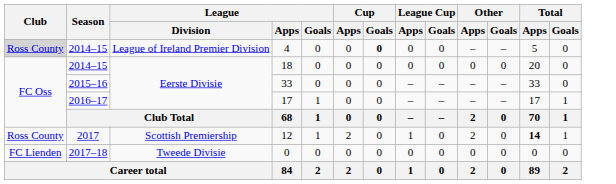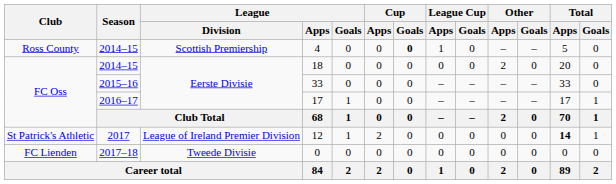4 | Club: lightgrey background -> no background
4 | League / Division: League of Ireland Premier Division -> Scottish Premiership
4 | League Cup / Apps: 0 -> 1
18 | Other / Apps: 0 -> 2
12 | Club: Ross County -> St Patrick's Athletic
12 | League / Division: Scottish Premiership -> League of Ireland Premier Division
12 | League Cup / Apps: 1 -> 0
12 | Other / Apps: 2 -> 0
